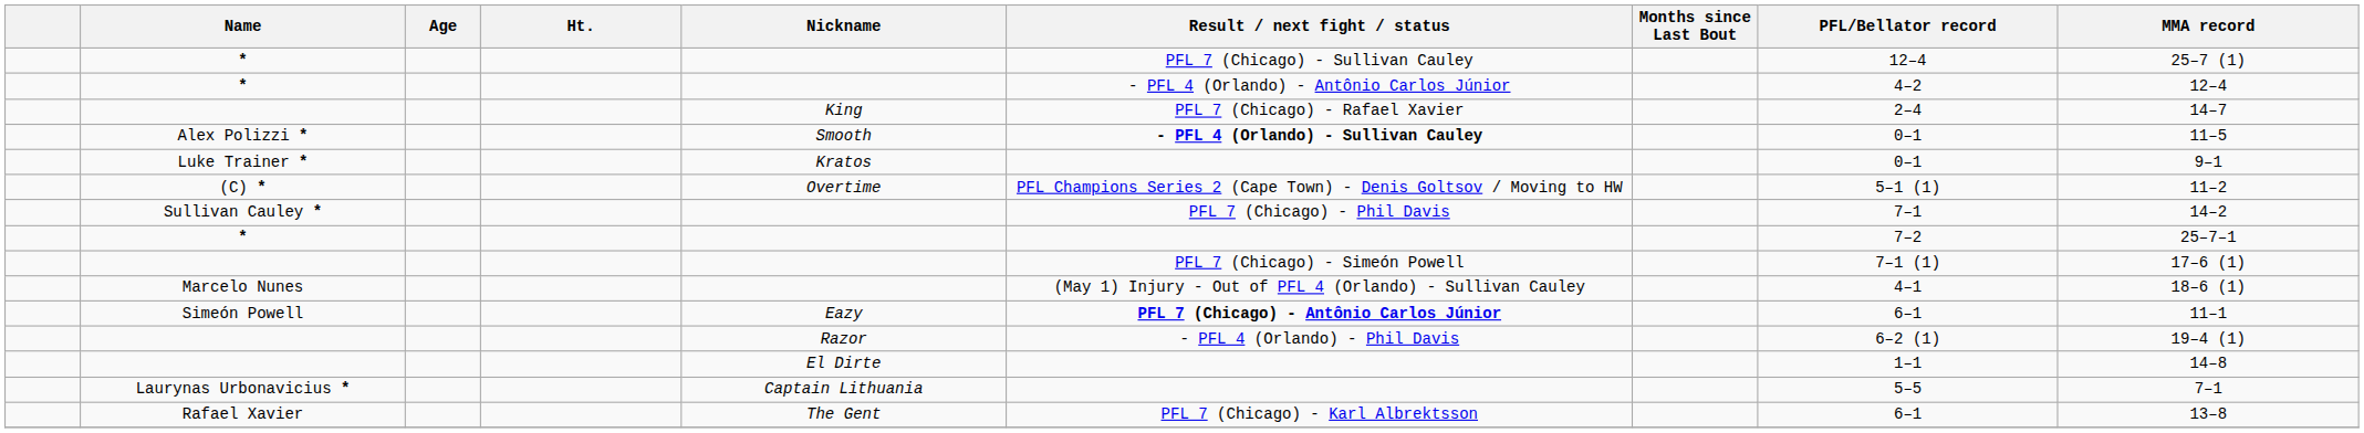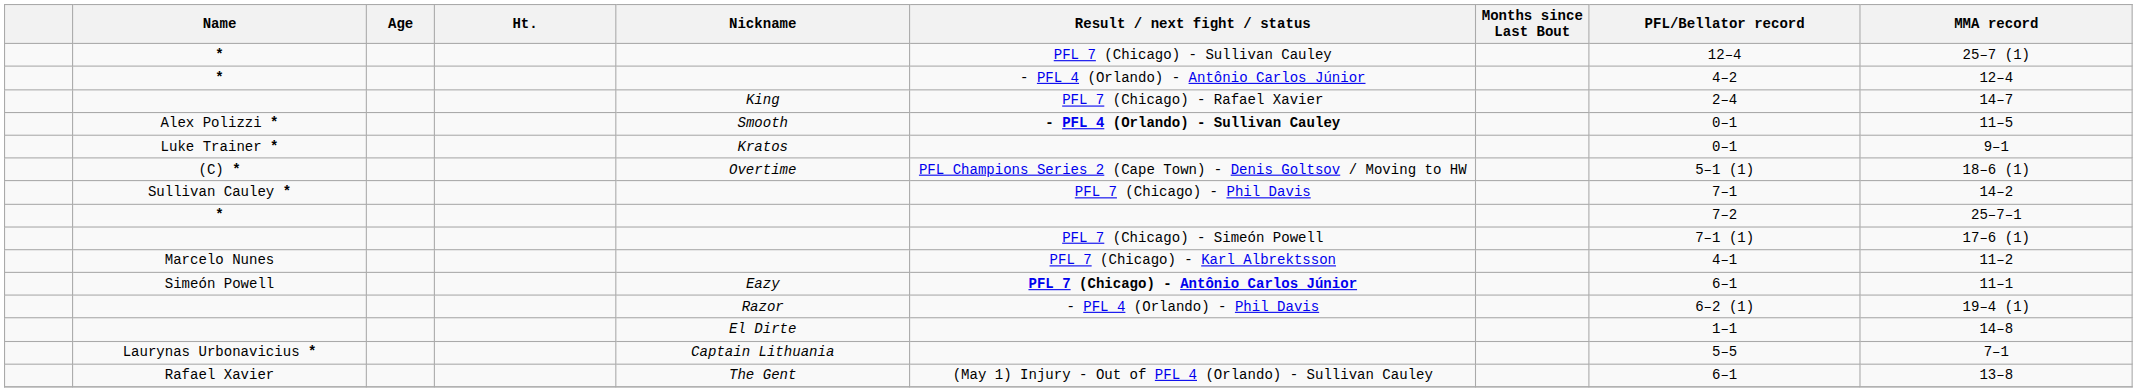(C) * | MMA record: 11–2 -> 18–6 (1)
Marcelo Nunes | Result / next fight / status: (May 1) Injury - Out of PFL 4 (Orlando) - Sullivan Cauley -> PFL 7 (Chicago) - Karl Albrektsson
Marcelo Nunes | MMA record: 18–6 (1) -> 11–2
Rafael Xavier | Result / next fight / status: PFL 7 (Chicago) - Karl Albrektsson -> (May 1) Injury - Out of PFL 4 (Orlando) - Sullivan Cauley
